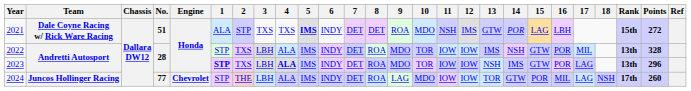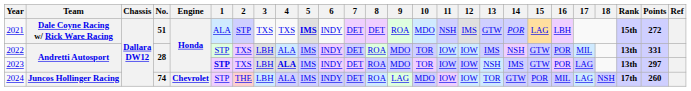2022 | Points: 328 -> 331
2023 | Points: 296 -> 297
2024 | No.: 77 -> 74
